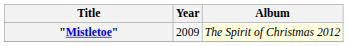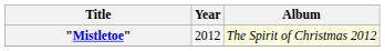"Mistletoe" | Year: 2009 -> 2012
